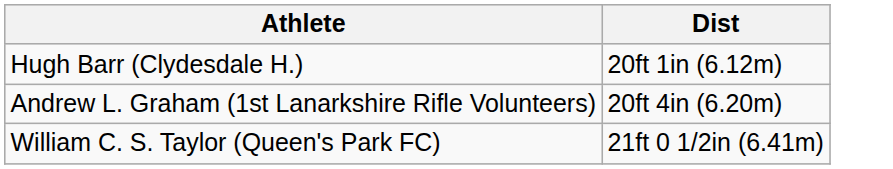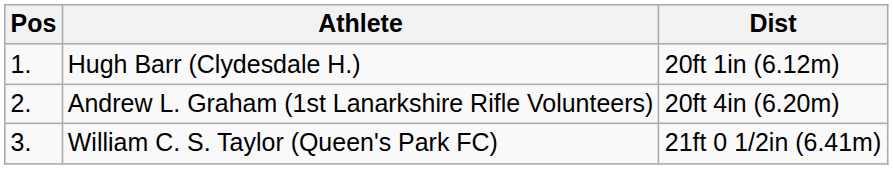+ column: Pos | 1. | 2. | 3.
